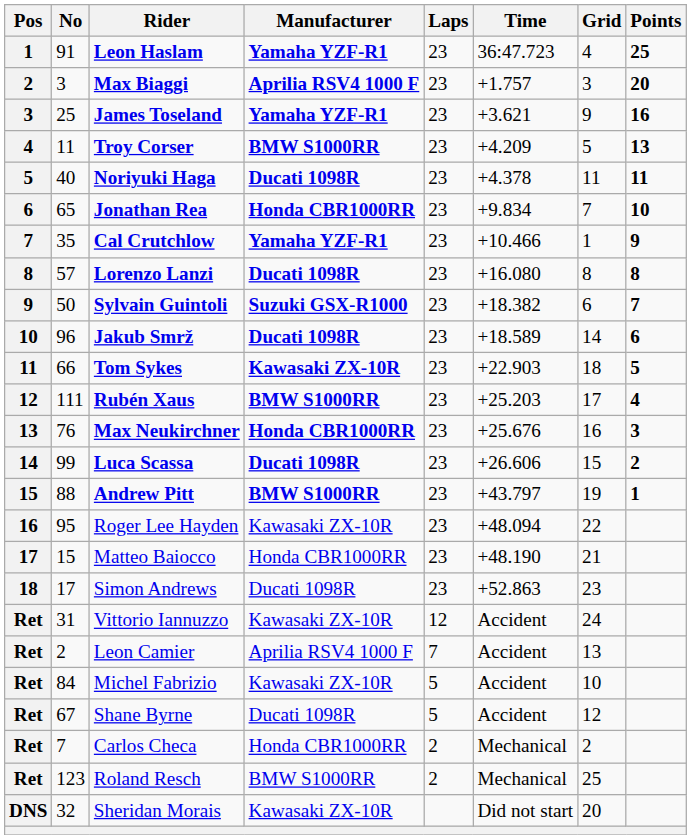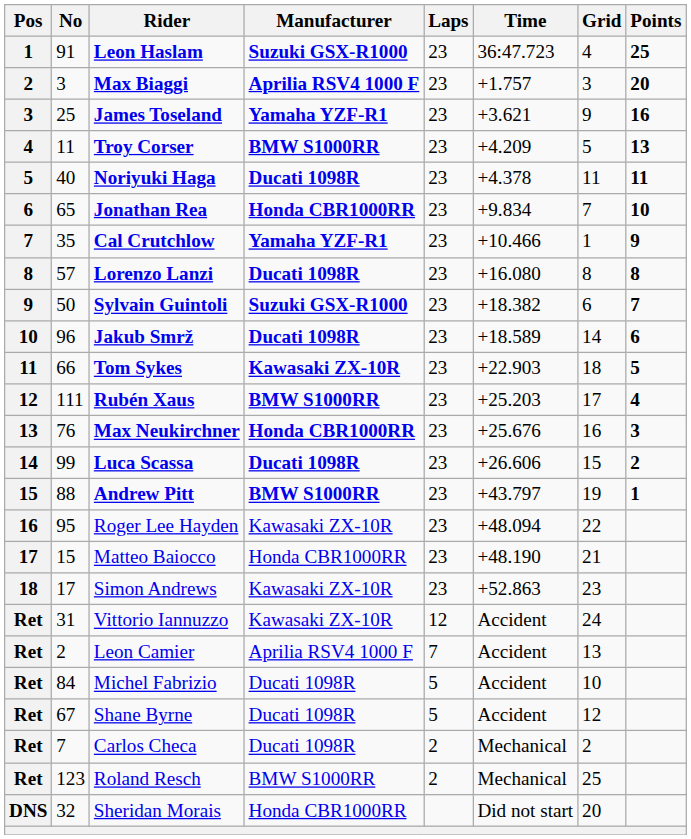Leon Haslam | Manufacturer: Yamaha YZF-R1 -> Suzuki GSX-R1000
Simon Andrews | Manufacturer: Ducati 1098R -> Kawasaki ZX-10R
Michel Fabrizio | Manufacturer: Kawasaki ZX-10R -> Ducati 1098R
Carlos Checa | Manufacturer: Honda CBR1000RR -> Ducati 1098R
Sheridan Morais | Manufacturer: Kawasaki ZX-10R -> Honda CBR1000RR
